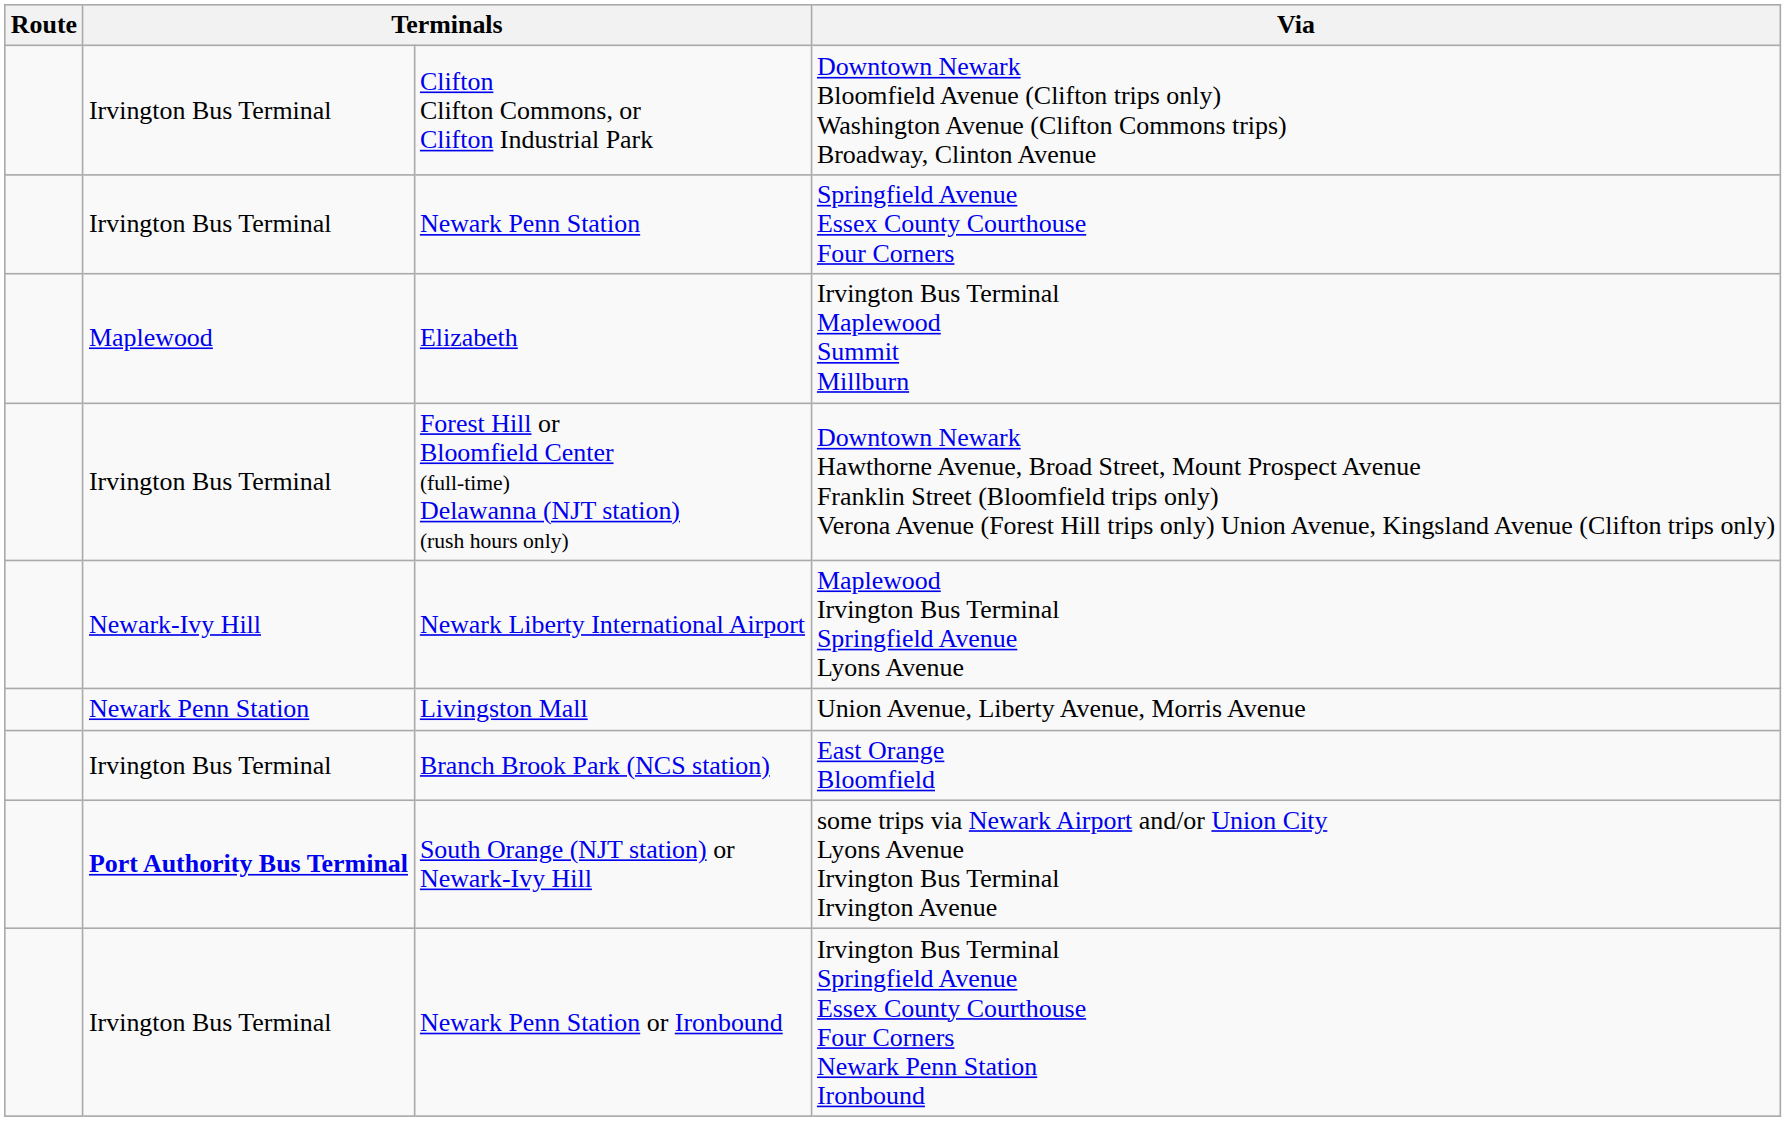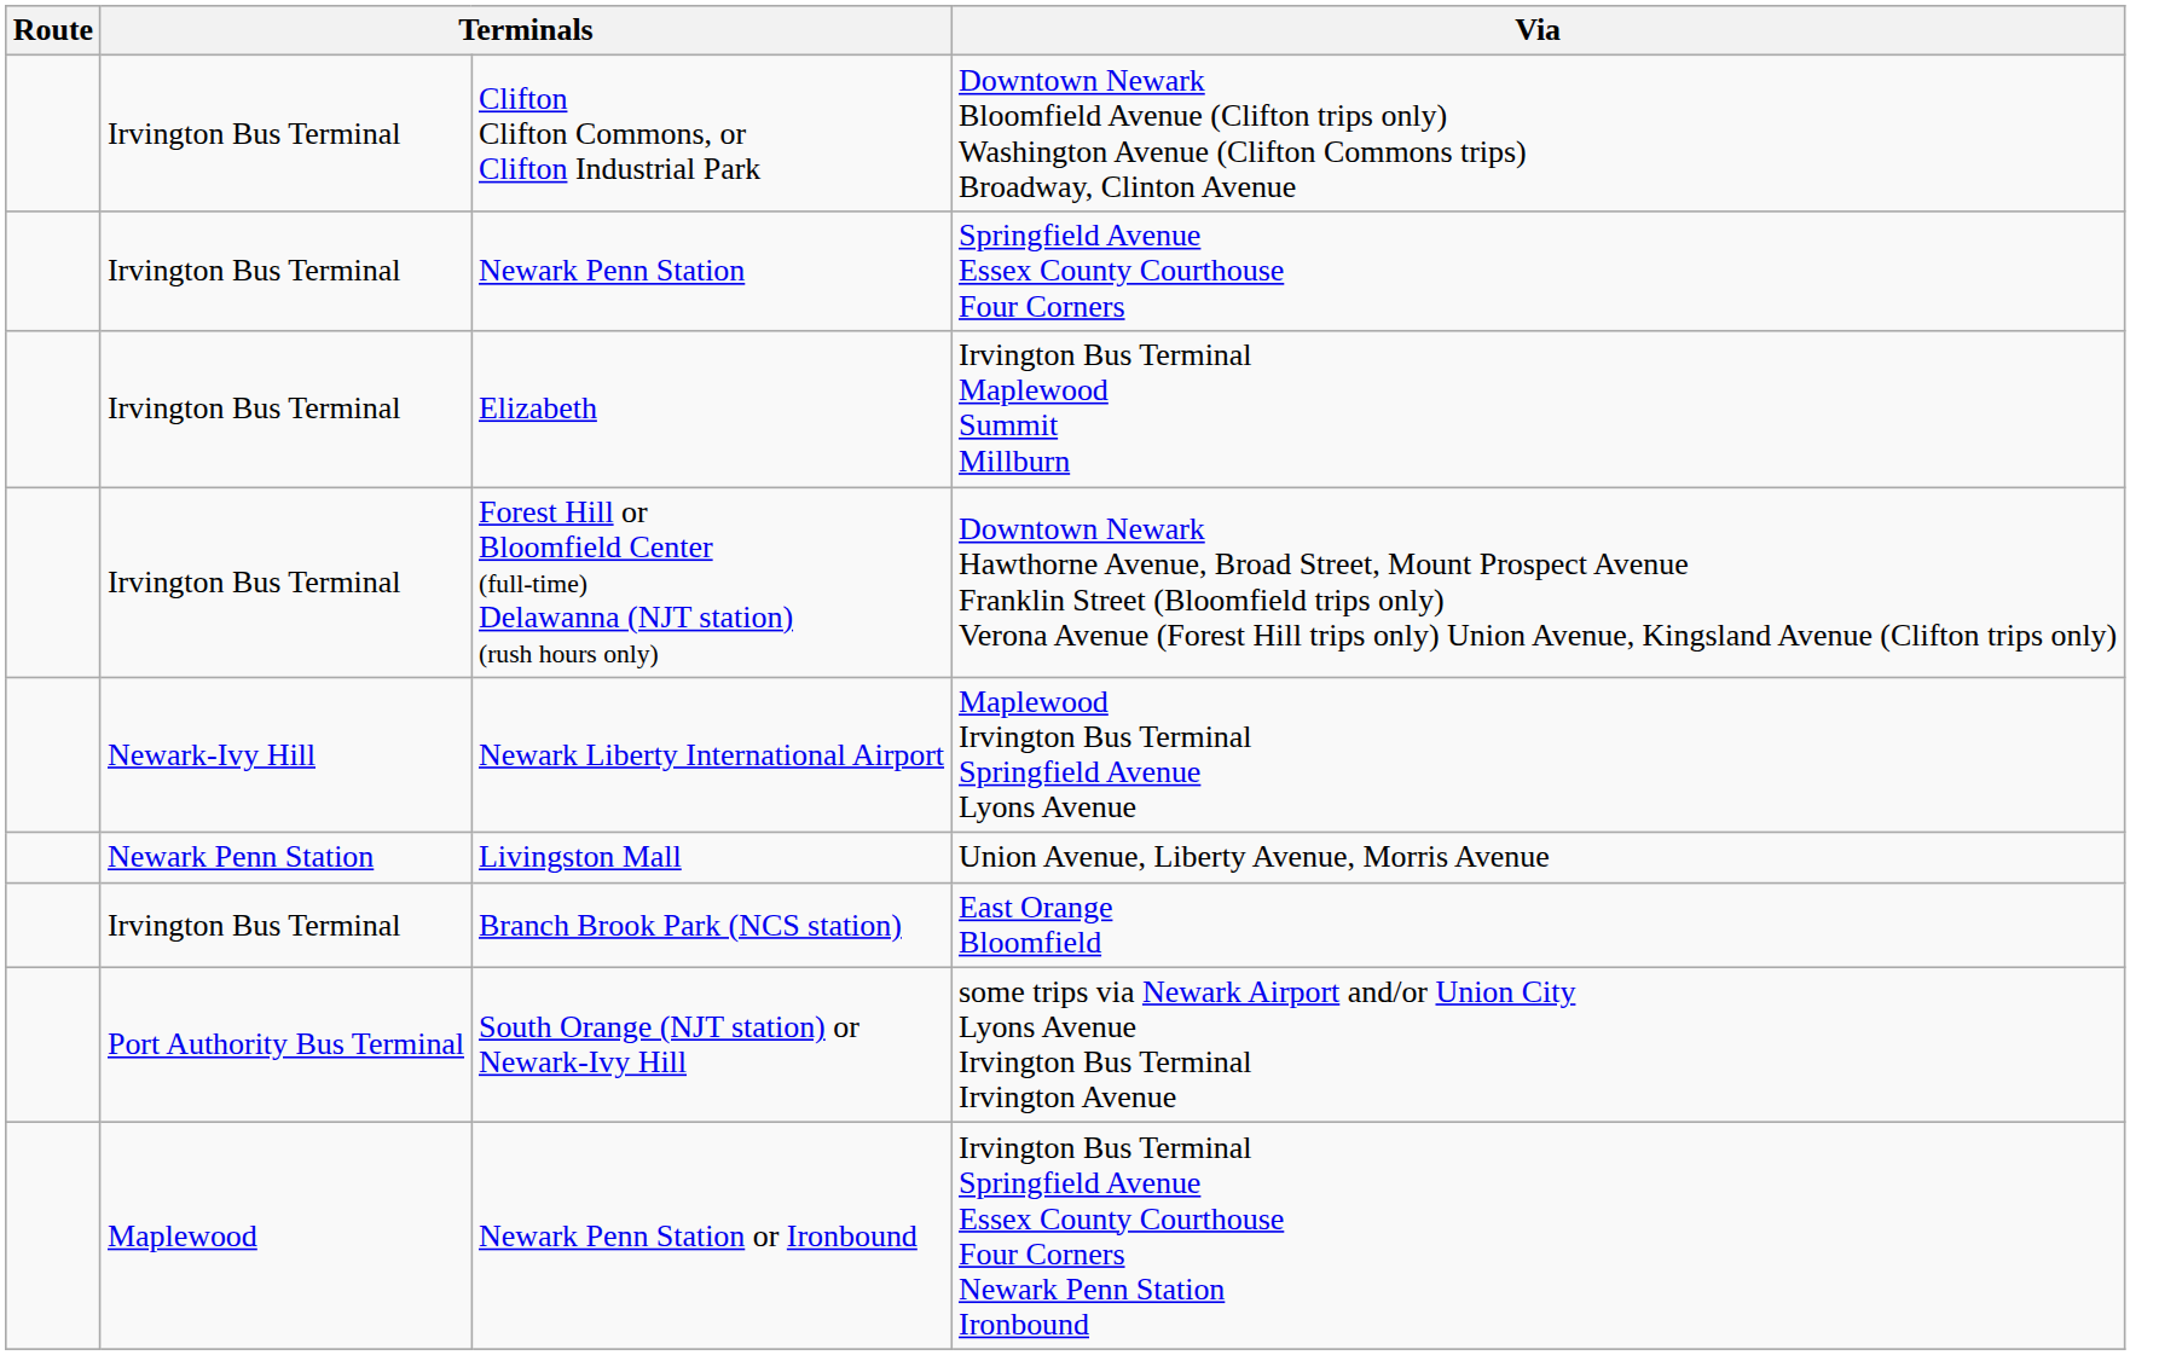Elizabeth | column 2: Maplewood -> Irvington Bus Terminal
South Orange (NJT station) or Newark-Ivy Hill | column 2: bold -> normal
Newark Penn Station or Ironbound | column 2: Irvington Bus Terminal -> Maplewood
